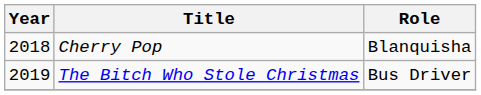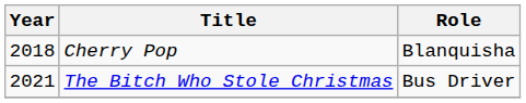The Bitch Who Stole Christmas | Year: 2019 -> 2021
